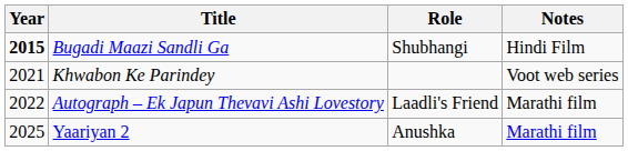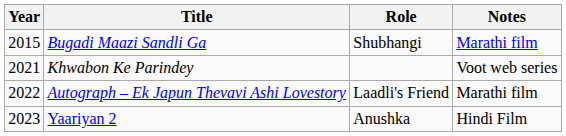Bugadi Maazi Sandli Ga | Year: bold -> normal
Bugadi Maazi Sandli Ga | Notes: Hindi Film -> Marathi film
Yaariyan 2 | Year: 2025 -> 2023
Yaariyan 2 | Notes: Marathi film -> Hindi Film
